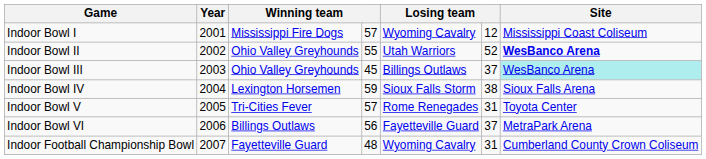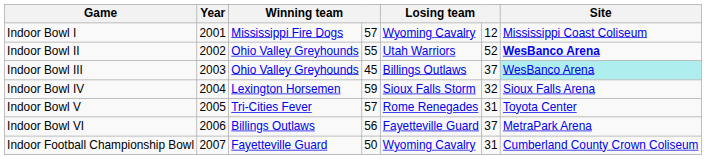Indoor Bowl IV | column 6: 38 -> 32
Indoor Football Championship Bowl | column 4: 48 -> 50
